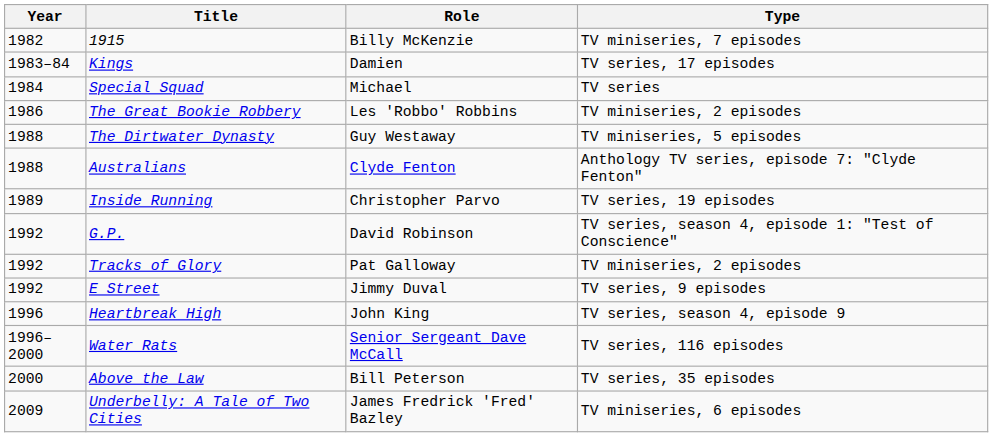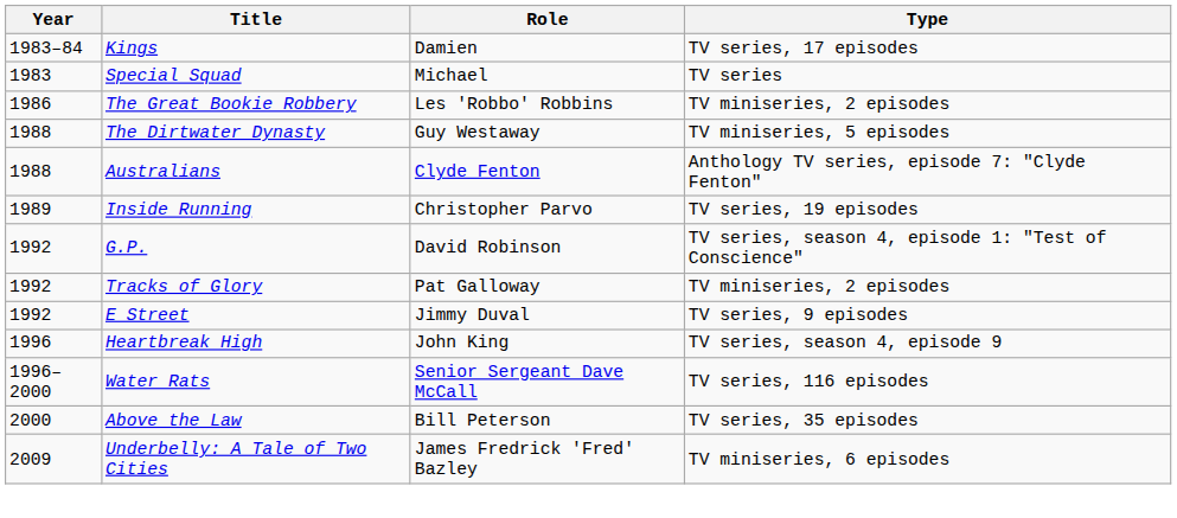- row: 1982 | 1915 | Billy McKenzie | TV miniseries, 7 episodes
Special Squad | Year: 1984 -> 1983
